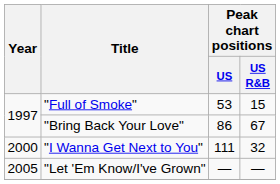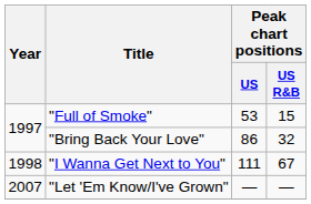"Bring Back Your Love" | Peak chart positions / US R&B: 67 -> 32
"I Wanna Get Next to You" | Year: 2000 -> 1998
"I Wanna Get Next to You" | Peak chart positions / US R&B: 32 -> 67
"Let 'Em Know/I've Grown" | Year: 2005 -> 2007
